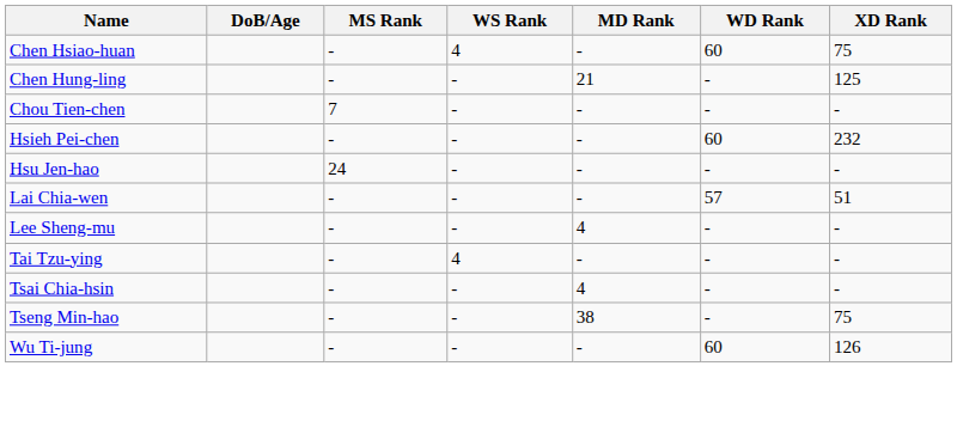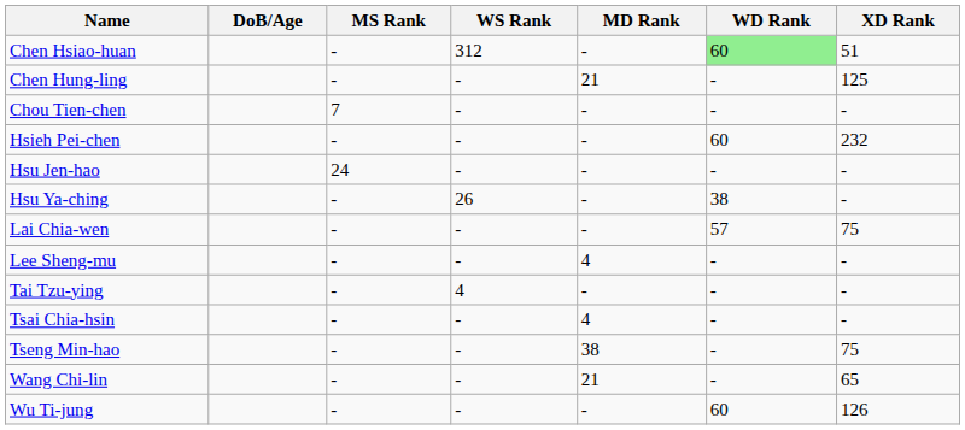Chen Hsiao-huan | WS Rank: 4 -> 312
Chen Hsiao-huan | WD Rank: no background -> lightgreen background
Chen Hsiao-huan | XD Rank: 75 -> 51
+ row: Hsu Ya-ching | - | 26 | - | 38 | -
Lai Chia-wen | XD Rank: 51 -> 75
+ row: Wang Chi-lin | - | - | 21 | - | 65
